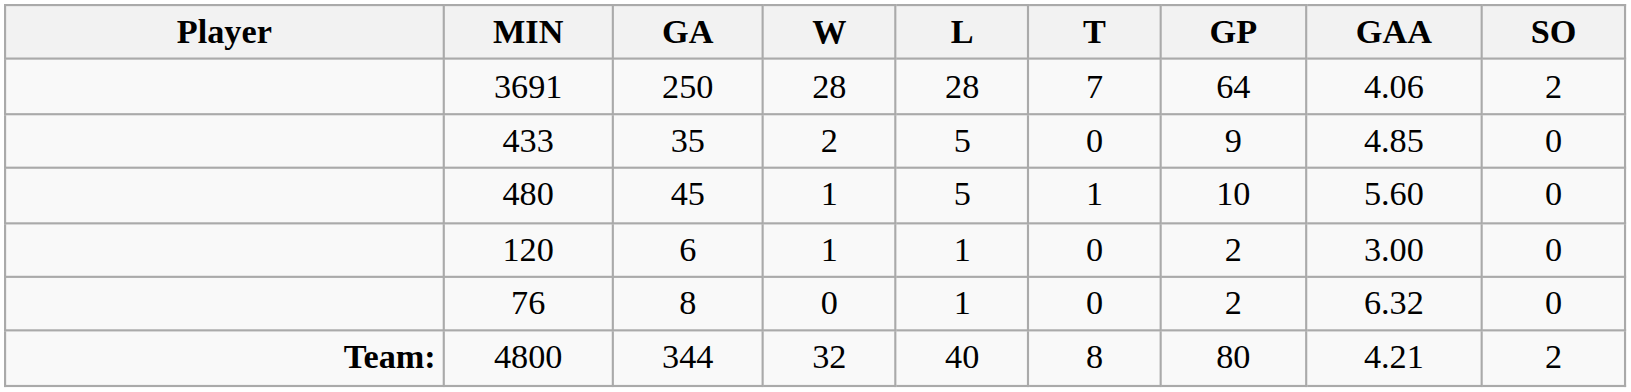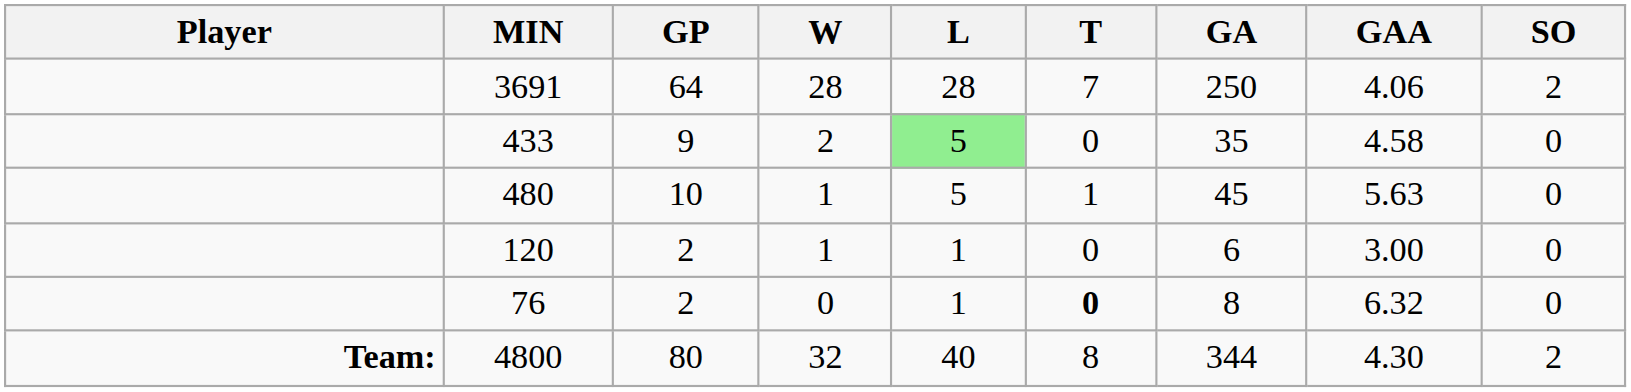columns swapped: GP <-> GA
433 | L: no background -> lightgreen background
433 | GAA: 4.85 -> 4.58
480 | GAA: 5.60 -> 5.63
76 | T: normal -> bold
4800 | GAA: 4.21 -> 4.30
